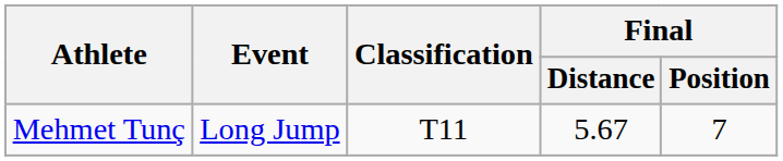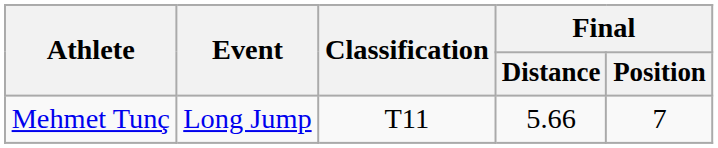Mehmet Tunç | Final / Distance: 5.67 -> 5.66
